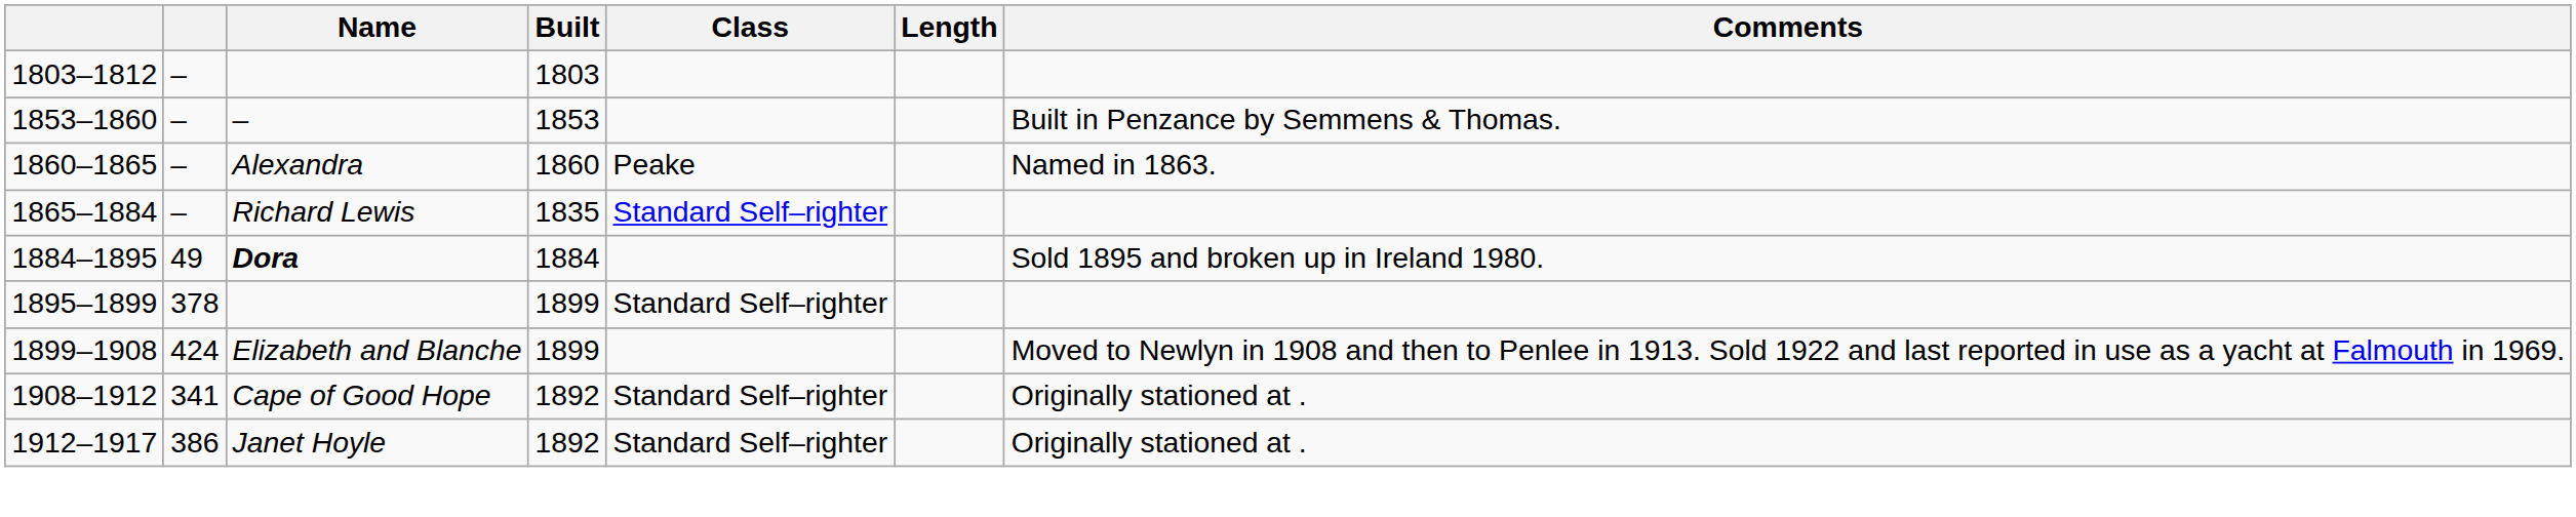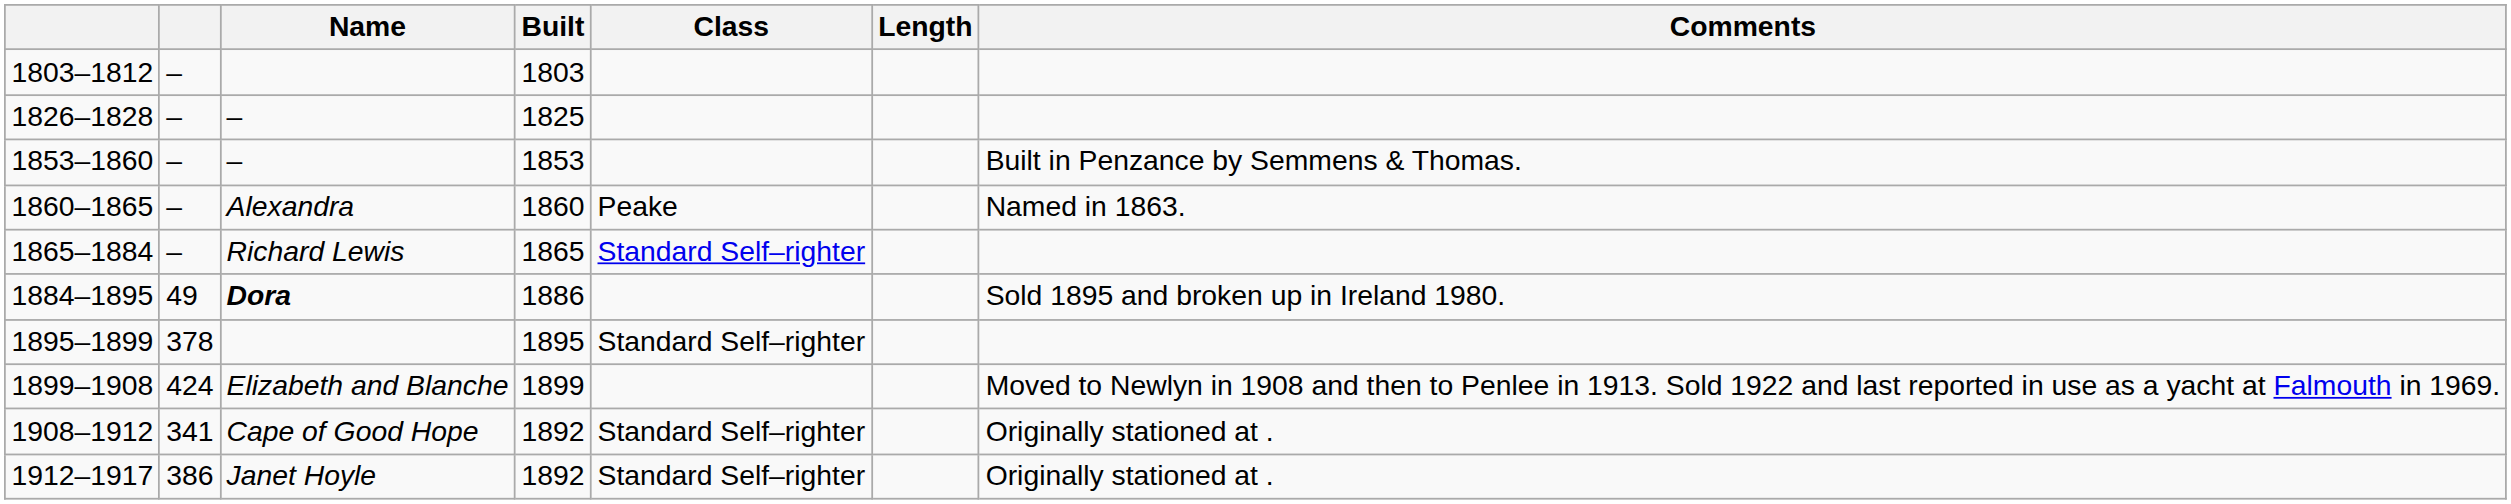+ row: 1826–1828 | – | – | 1825
1865–1884 | Built: 1835 -> 1865
1884–1895 | Built: 1884 -> 1886
1895–1899 | Built: 1899 -> 1895
